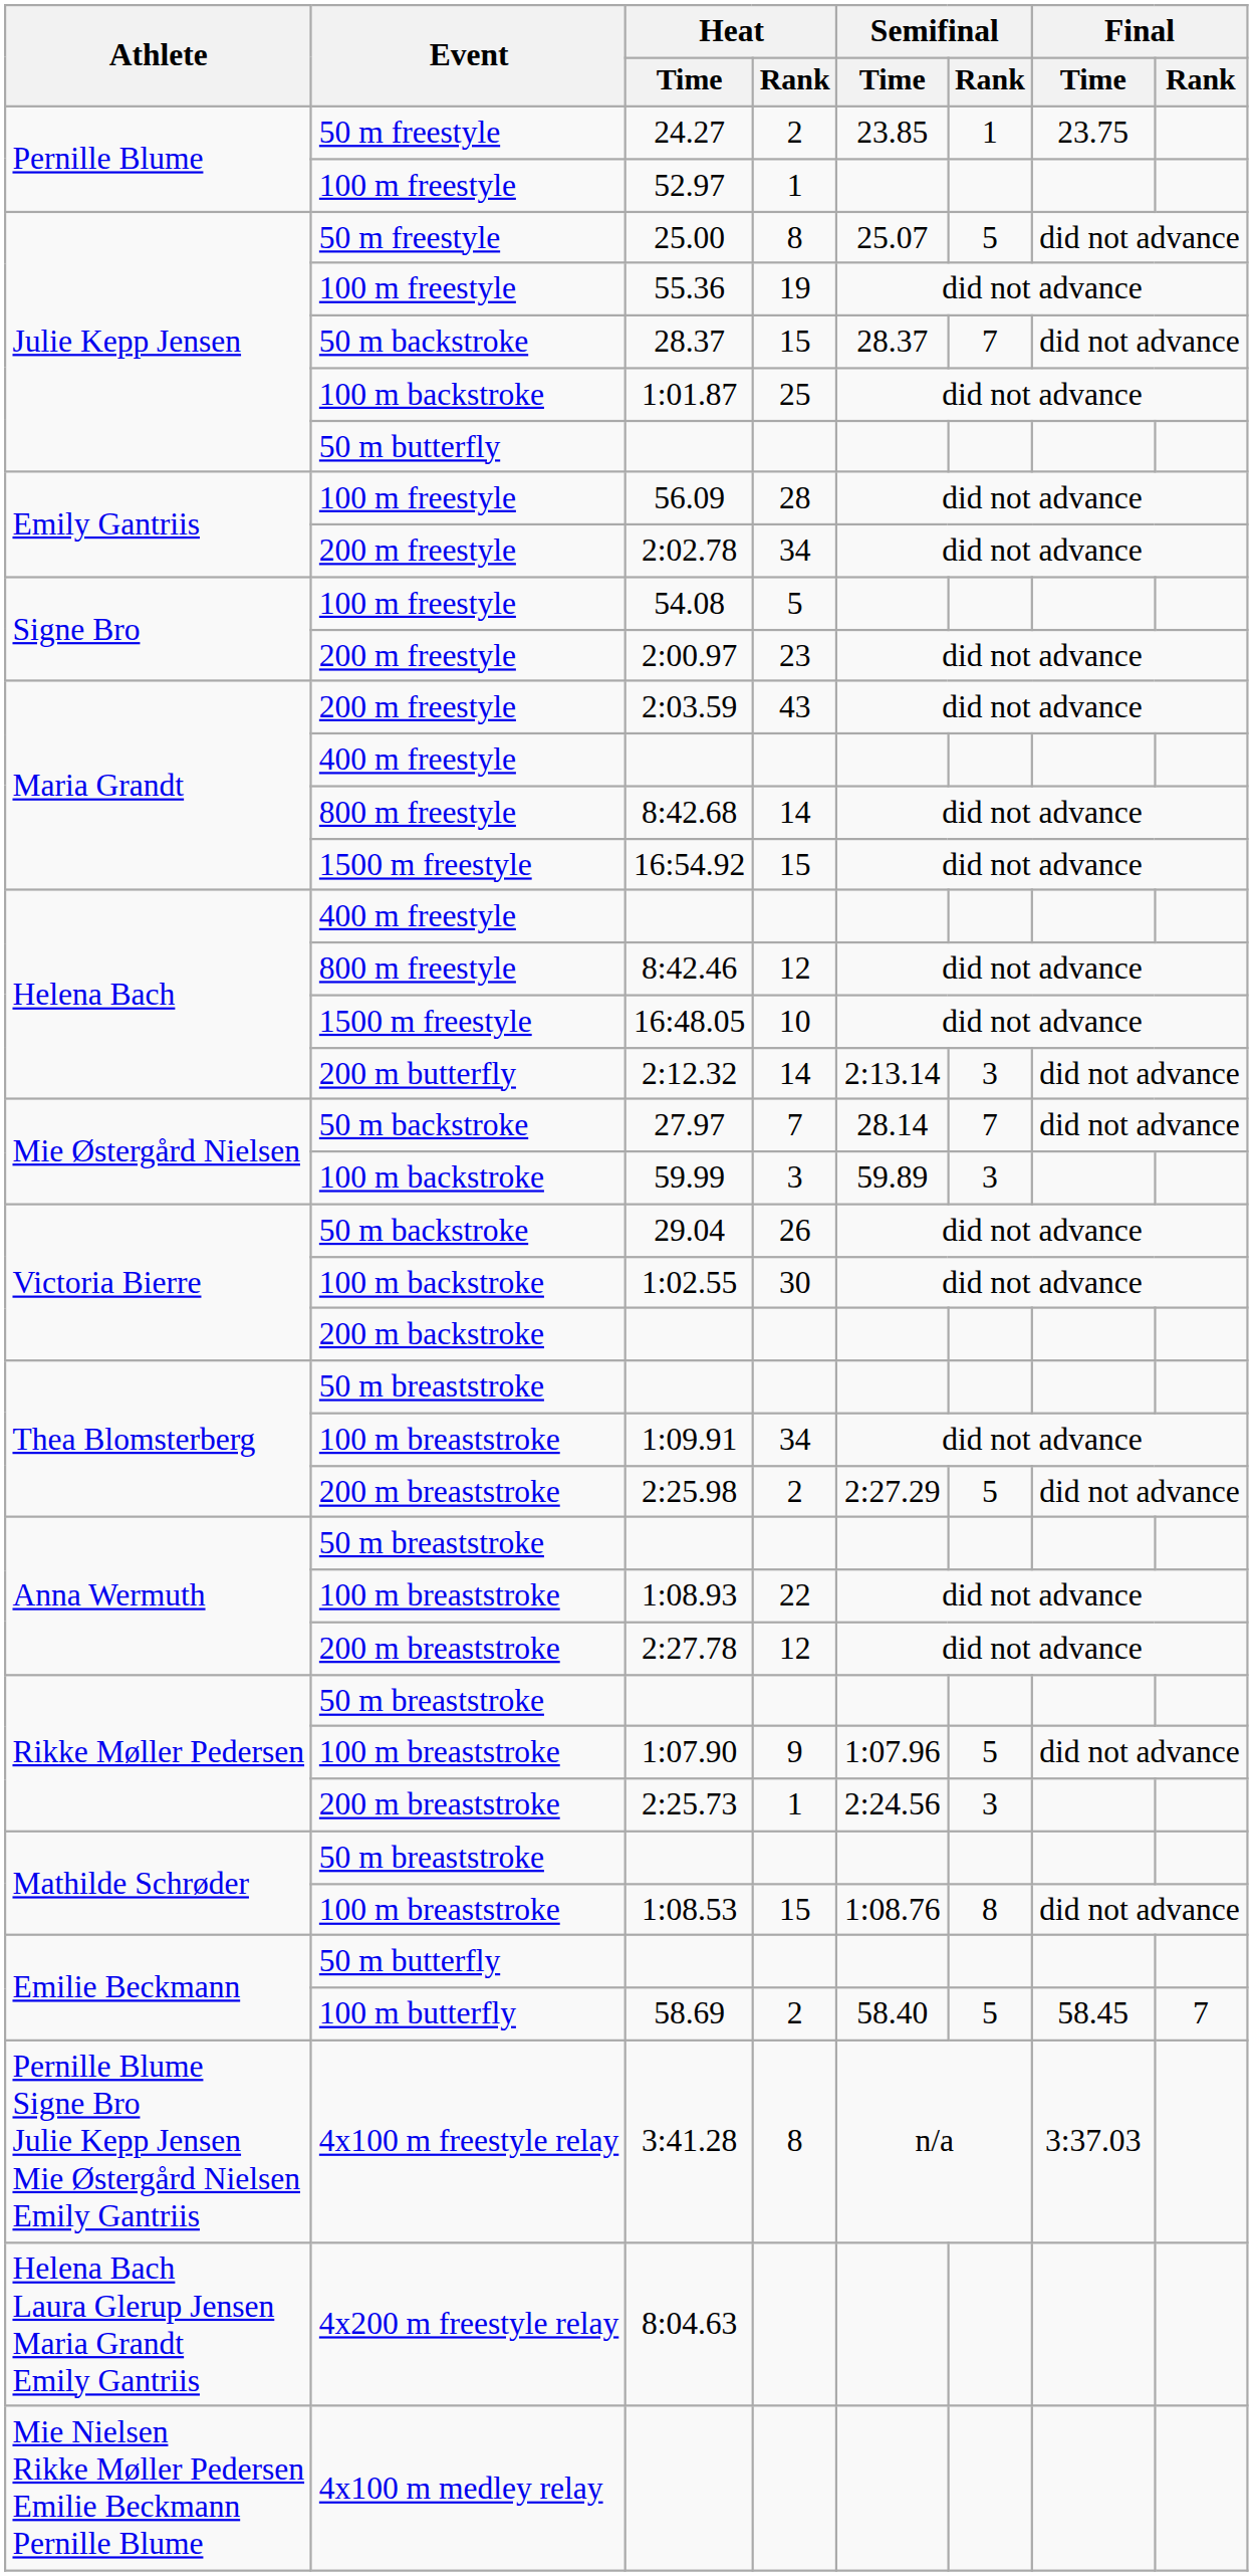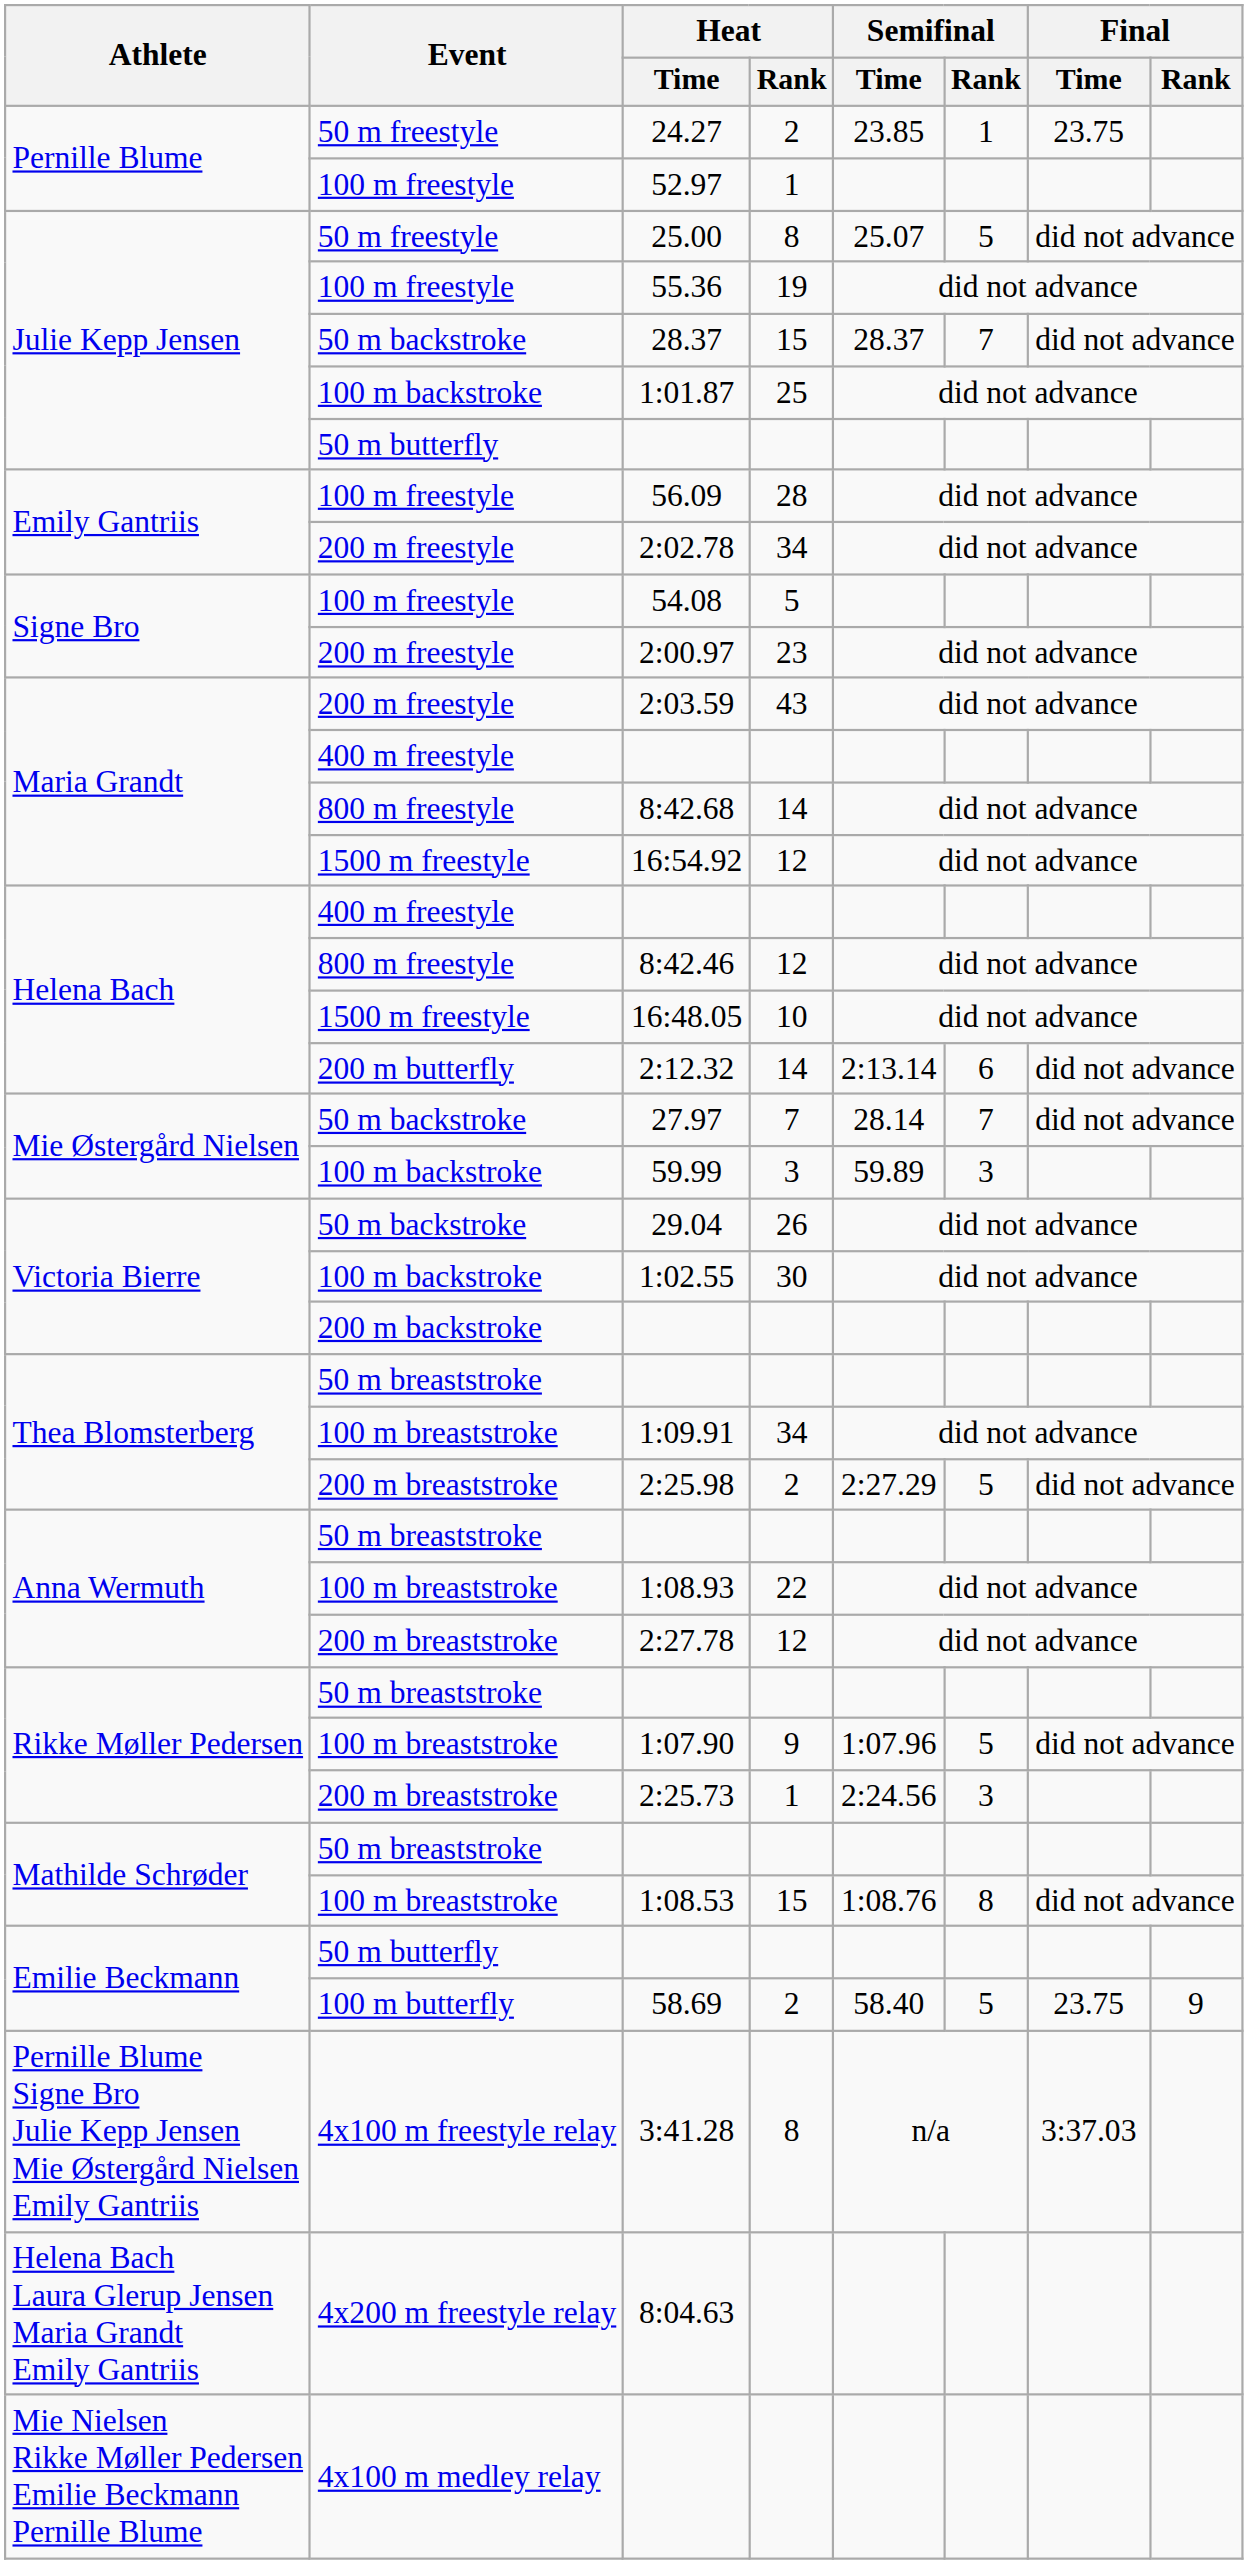16:54.92 | Heat / Rank: 15 -> 12
2:12.32 | Semifinal / Rank: 3 -> 6
58.69 | Final / Time: 58.45 -> 23.75
58.69 | Final / Rank: 7 -> 9
